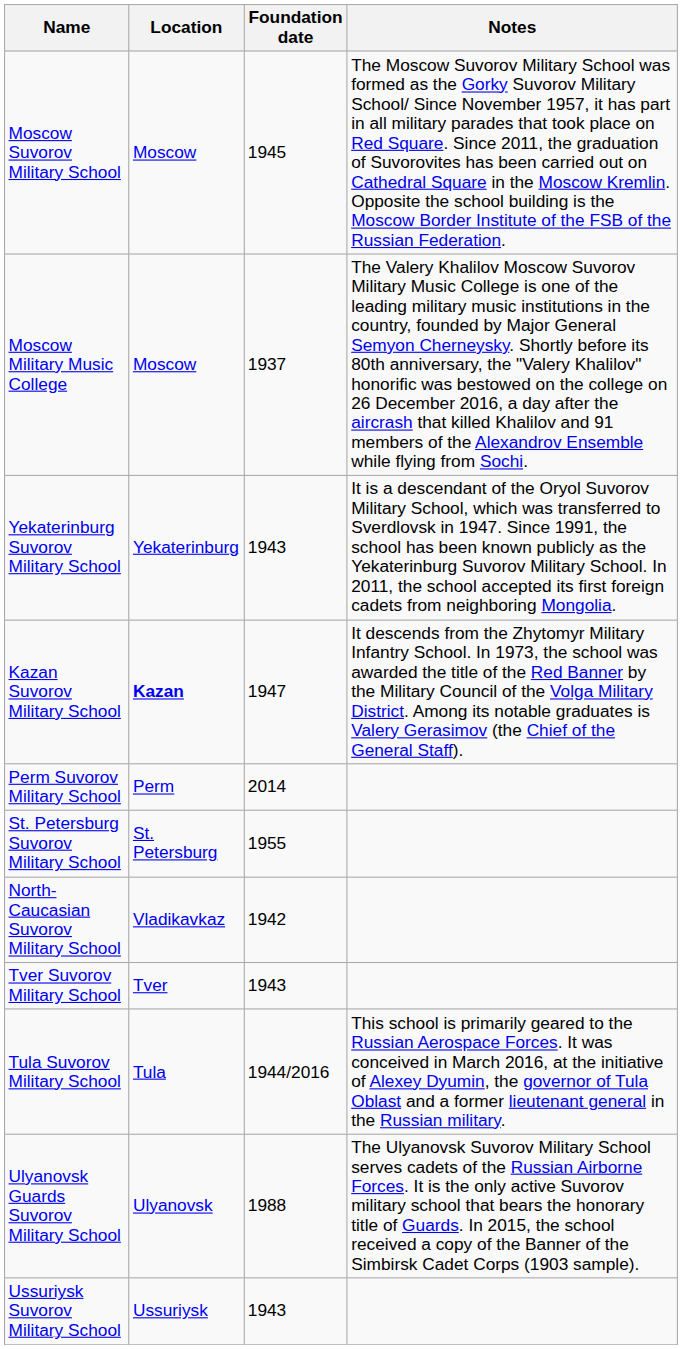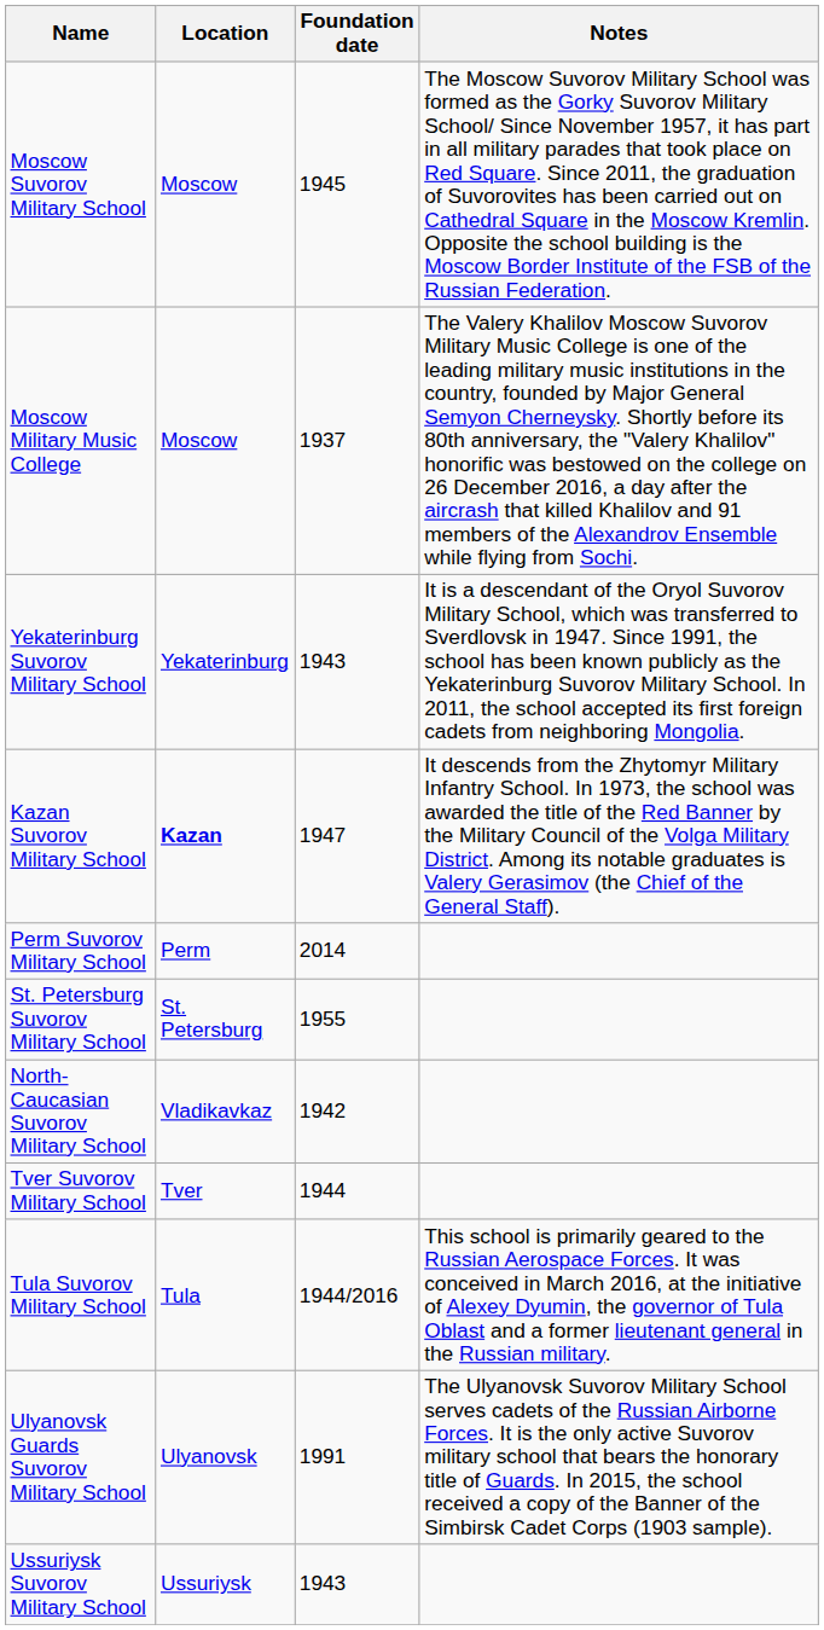Tver Suvorov Military School | Foundation date: 1943 -> 1944
Ulyanovsk Guards Suvorov Military School | Foundation date: 1988 -> 1991
